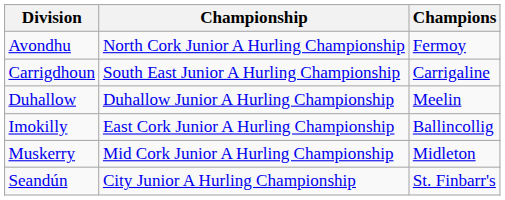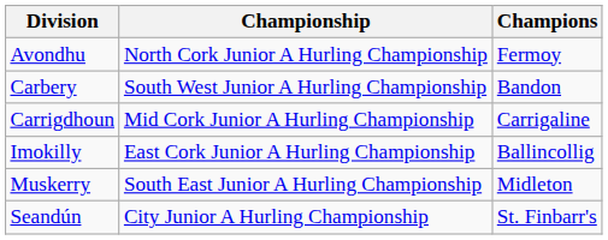+ row: Carbery | South West Junior A Hurling Championship | Bandon
Carrigdhoun | Championship: South East Junior A Hurling Championship -> Mid Cork Junior A Hurling Championship
- row: Duhallow | Duhallow Junior A Hurling Championship | Meelin
Muskerry | Championship: Mid Cork Junior A Hurling Championship -> South East Junior A Hurling Championship
